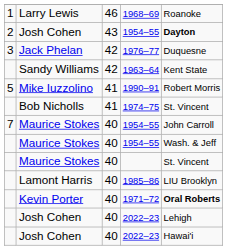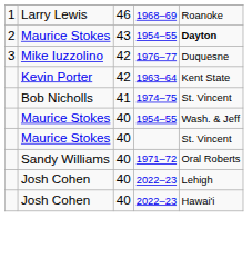2 / 1954–55 | column 2: Josh Cohen -> Maurice Stokes
1976–77 | column 2: Jack Phelan -> Mike Iuzzolino
1963–64 | column 2: Sandy Williams -> Kevin Porter
- row: 5 | Mike Iuzzolino | 41 | 1990–91 | Robert Morris
- row: 7 | Maurice Stokes | 40 | 1954–55 | John Carroll
- row: Lamont Harris | 40 | 1985–86 | LIU Brooklyn
1971–72 | column 2: Kevin Porter -> Sandy Williams
1971–72 | column 5: bold -> normal
